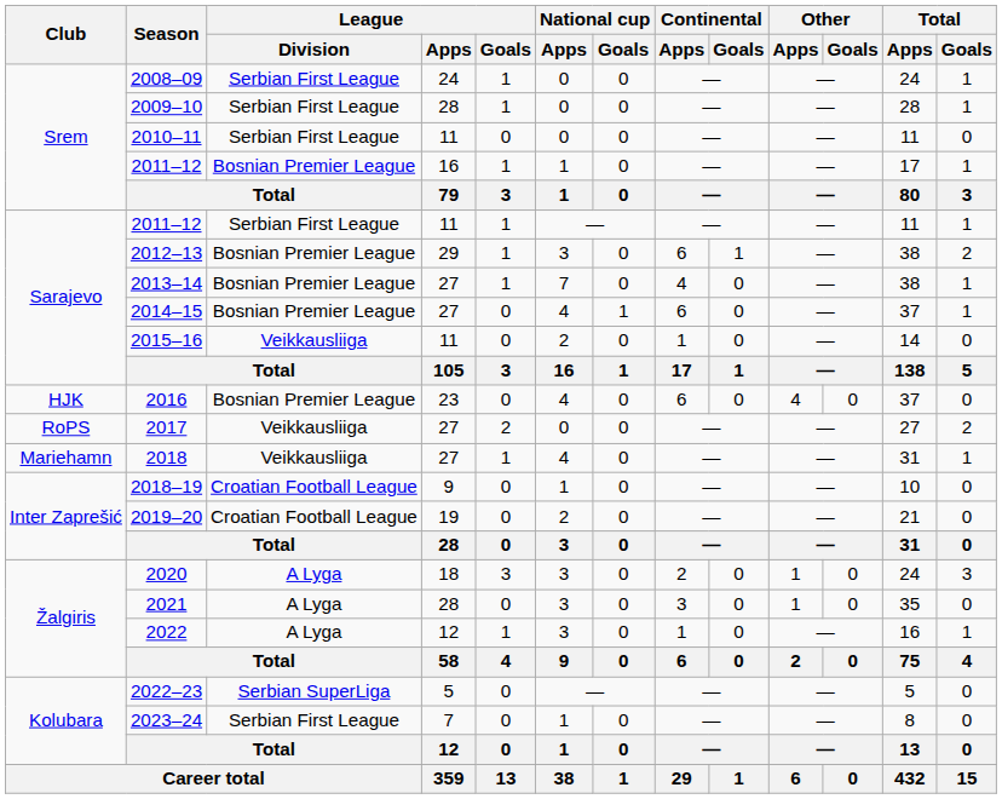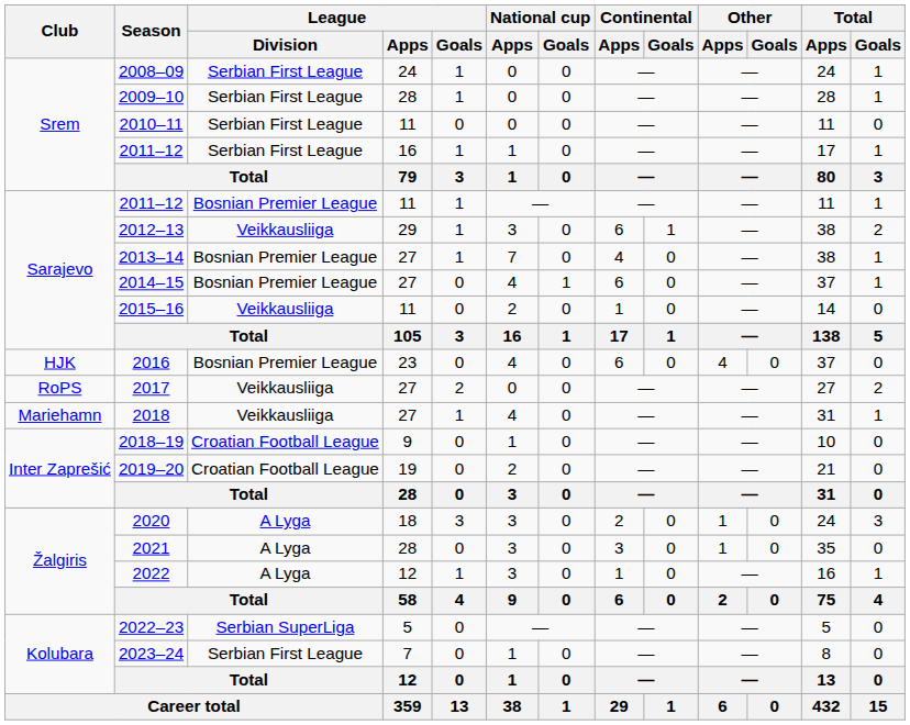2011–12 / 16 | League / Division: Bosnian Premier League -> Serbian First League
2011–12 / 11 | League / Division: Serbian First League -> Bosnian Premier League
2012–13 | League / Division: Bosnian Premier League -> Veikkausliiga
